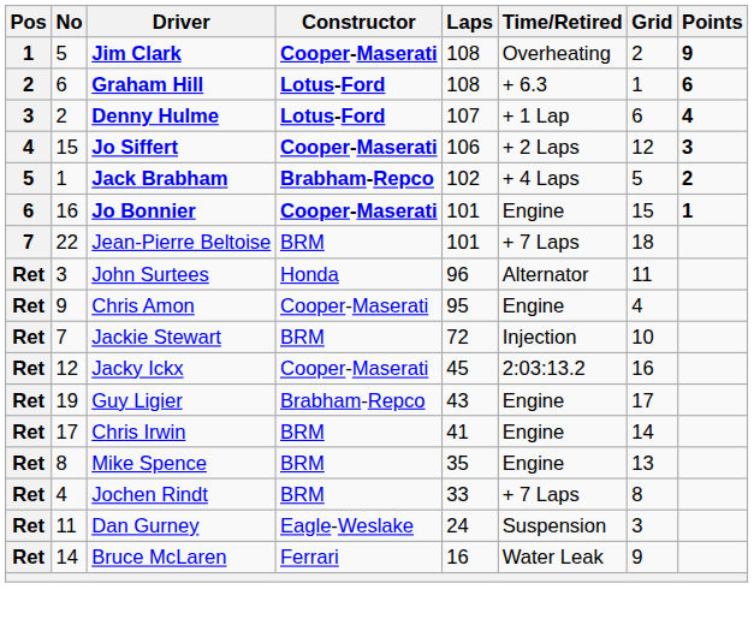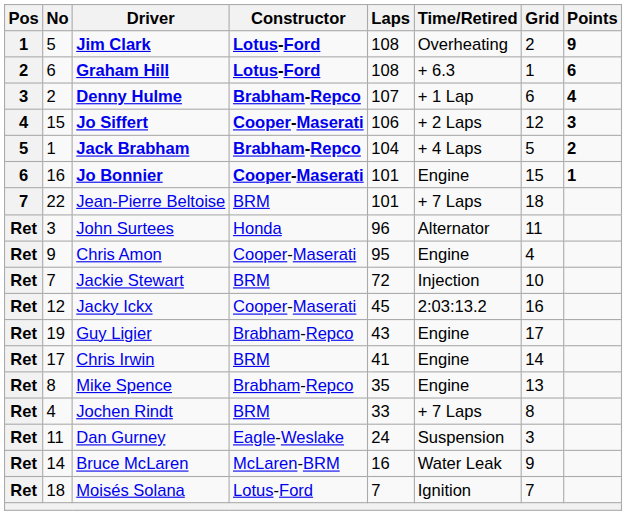Jim Clark | Constructor: Cooper-Maserati -> Lotus-Ford
Denny Hulme | Constructor: Lotus-Ford -> Brabham-Repco
Jack Brabham | Laps: 102 -> 104
Mike Spence | Constructor: BRM -> Brabham-Repco
Bruce McLaren | Constructor: Ferrari -> McLaren-BRM
+ row: Ret | 18 | Moisés Solana | Lotus-Ford | 7 | Ignition | 7
